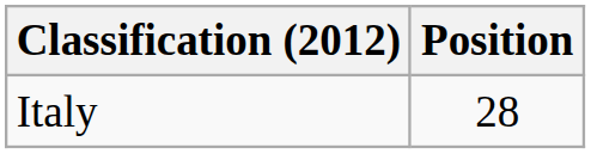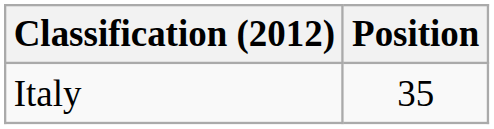Italy | Position: 28 -> 35
